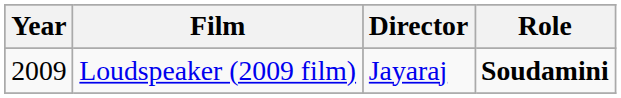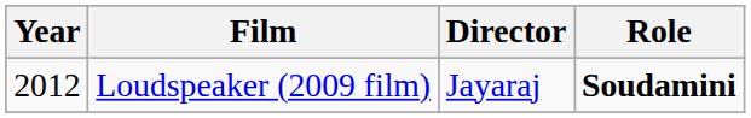Loudspeaker (2009 film) | Year: 2009 -> 2012
